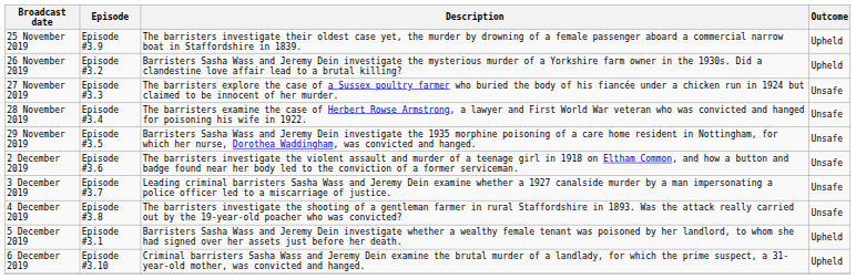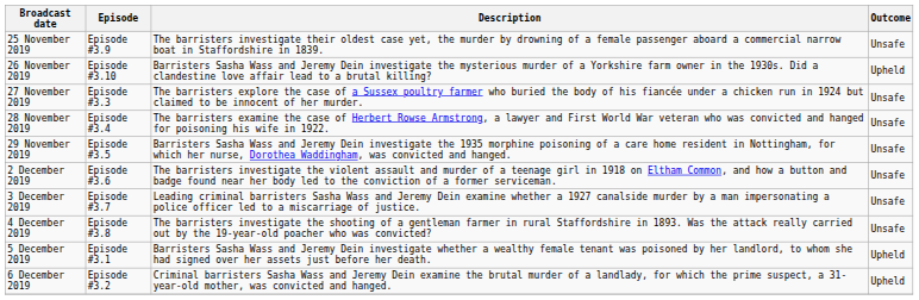25 November 2019 | Outcome: Upheld -> Unsafe
26 November 2019 | Episode: Episode #3.2 -> Episode #3.10
6 December 2019 | Episode: Episode #3.10 -> Episode #3.2
